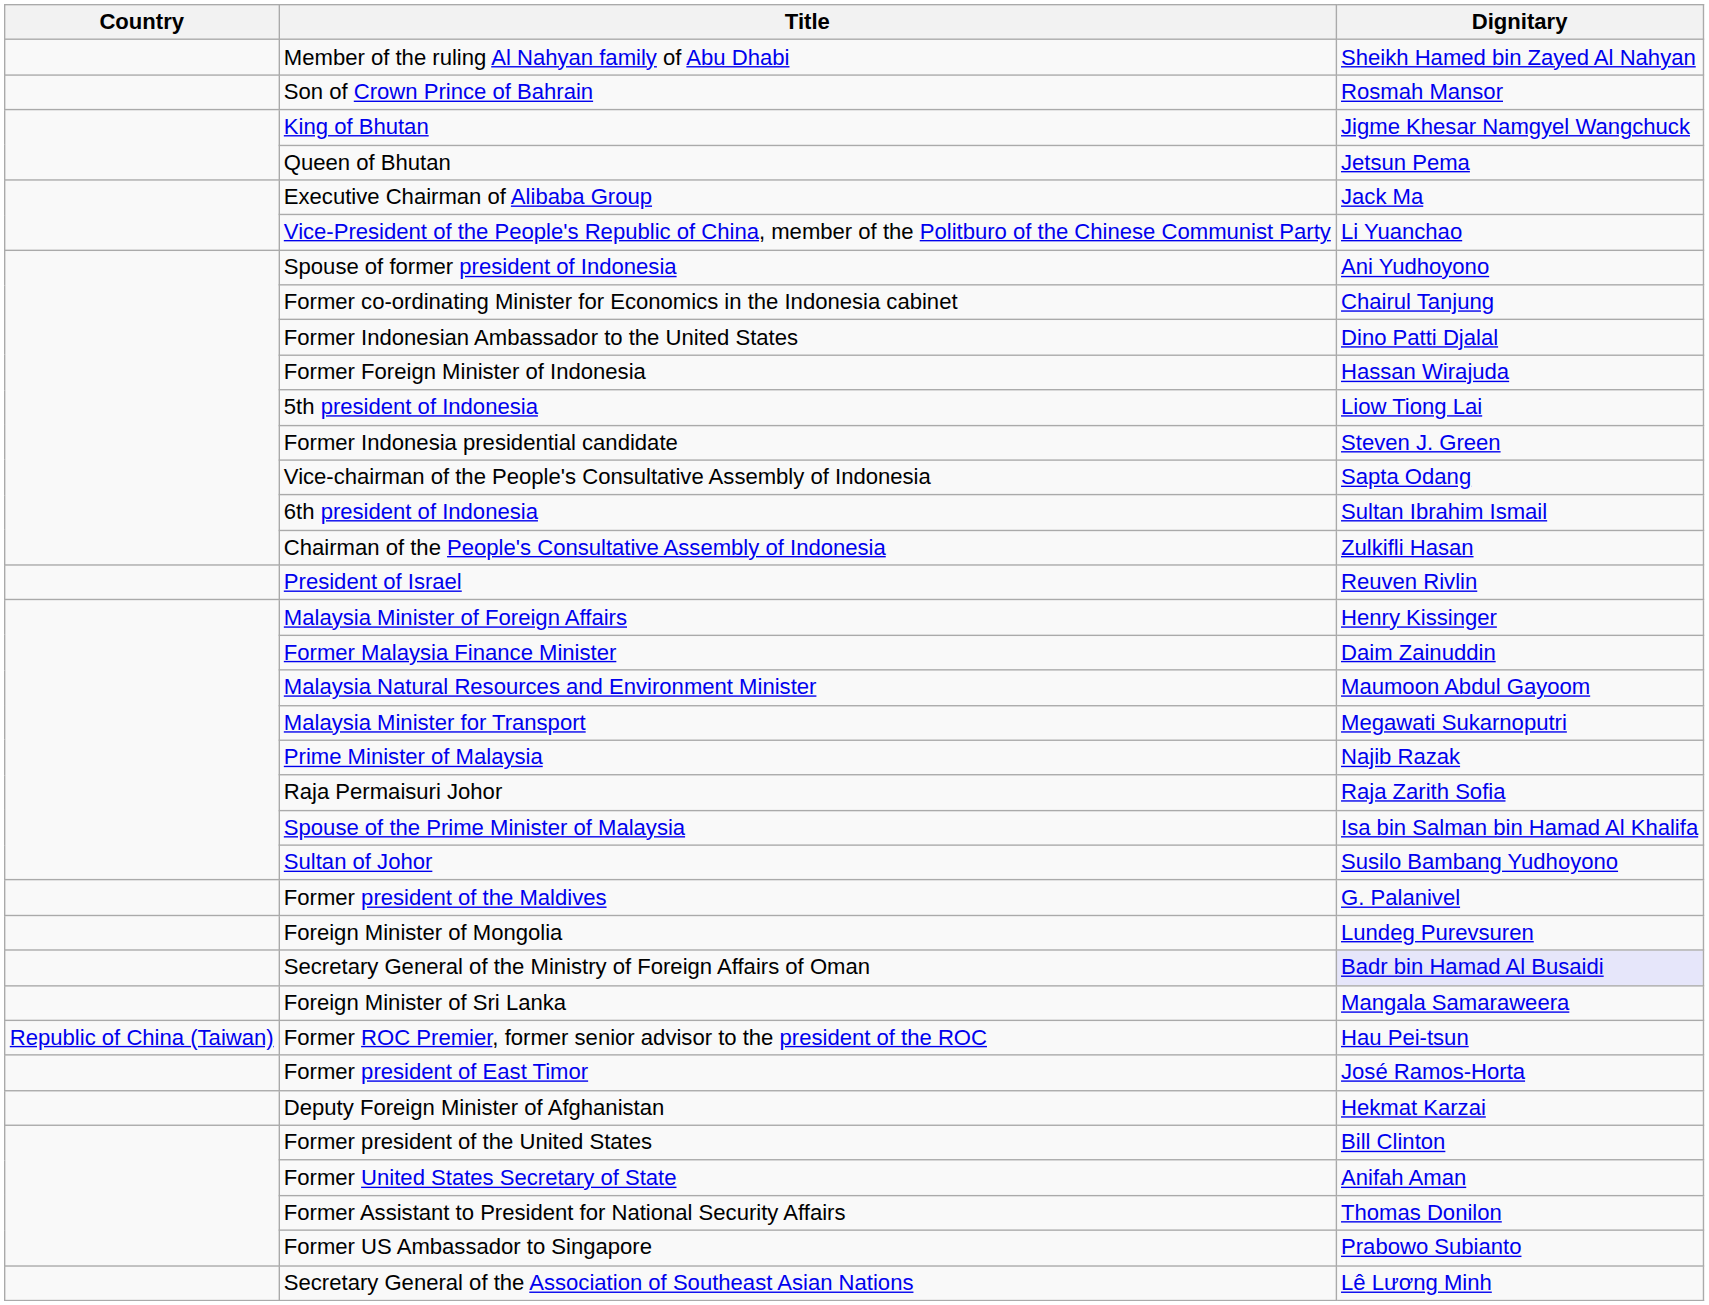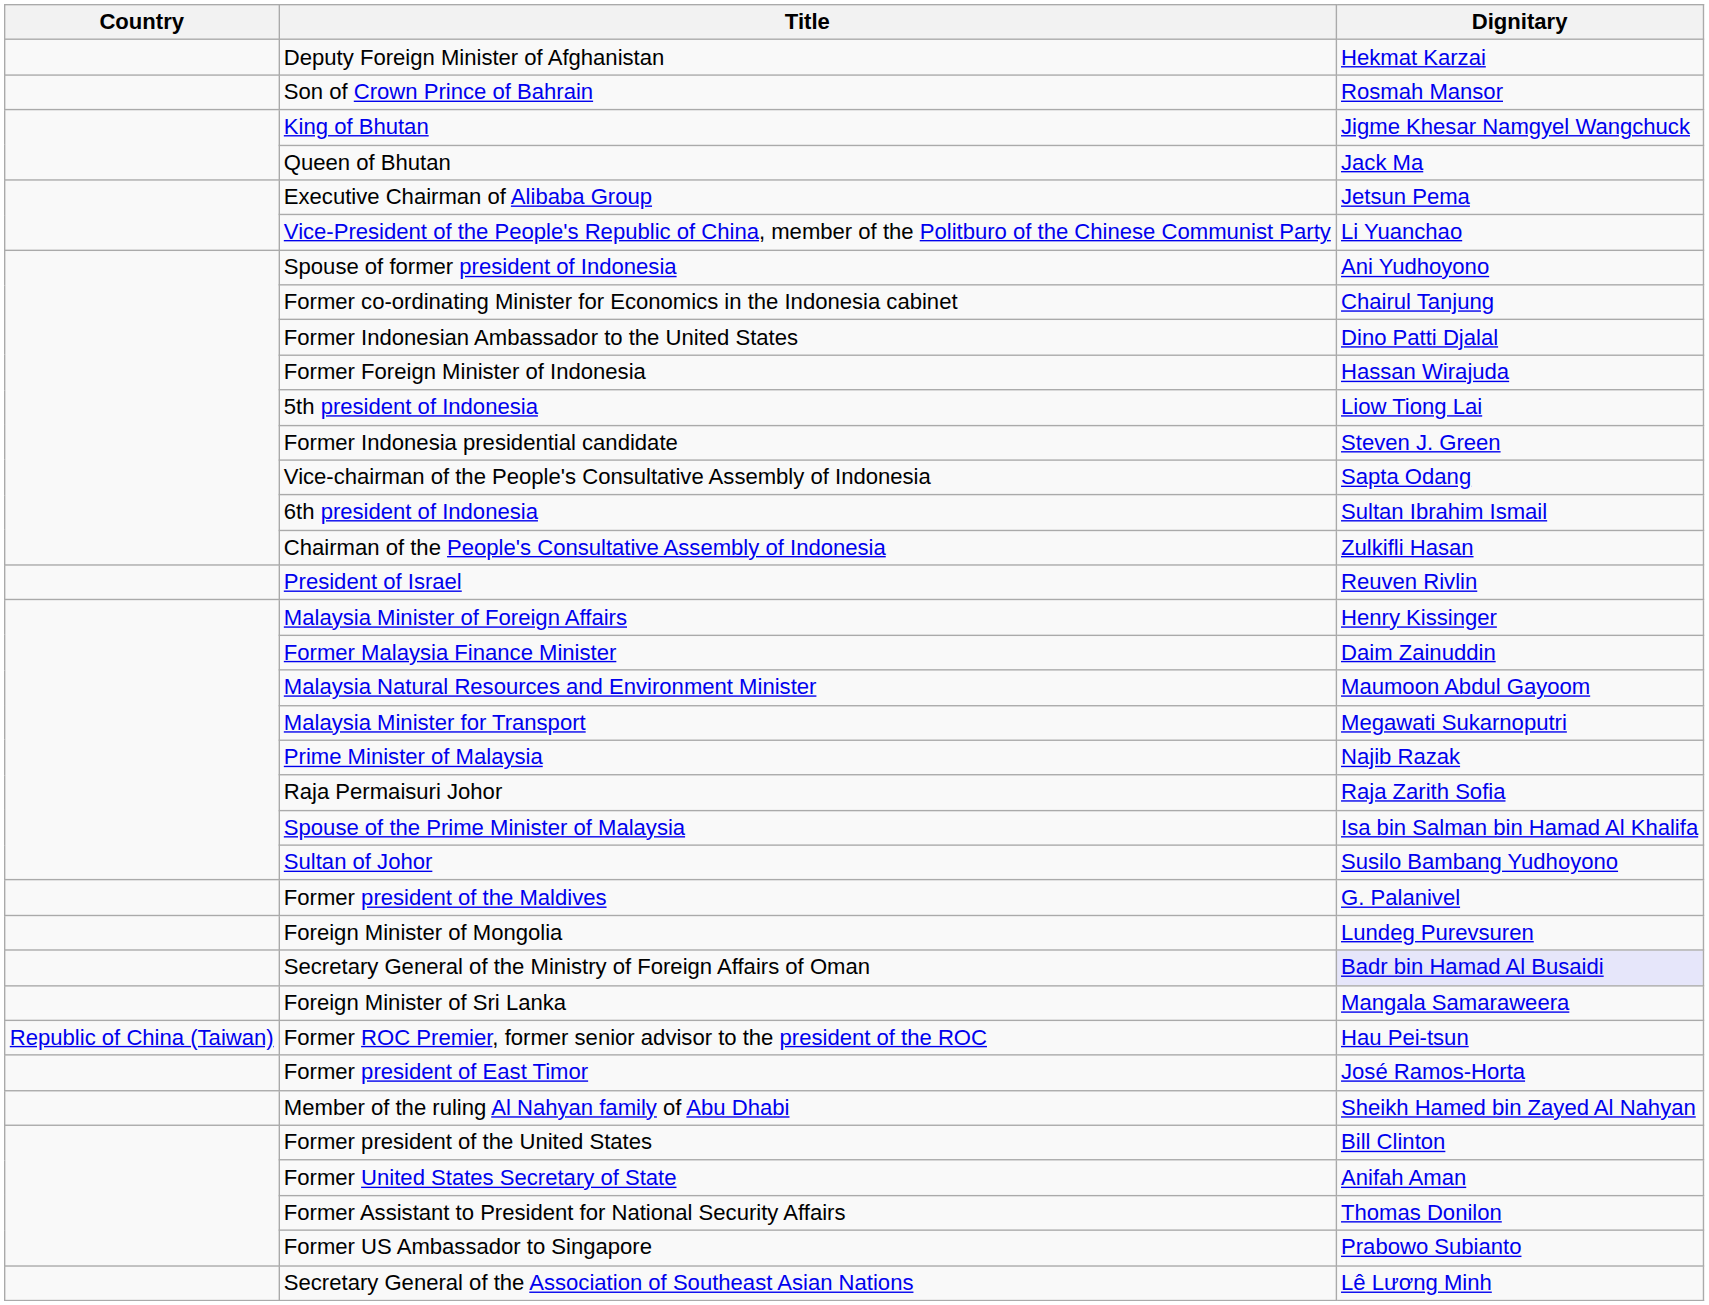rows swapped: Deputy Foreign Minister of Afghanistan <-> Member of the ruling Al Nahyan family of Abu Dhabi
Queen of Bhutan | Dignitary: Jetsun Pema -> Jack Ma
Executive Chairman of Alibaba Group | Dignitary: Jack Ma -> Jetsun Pema
